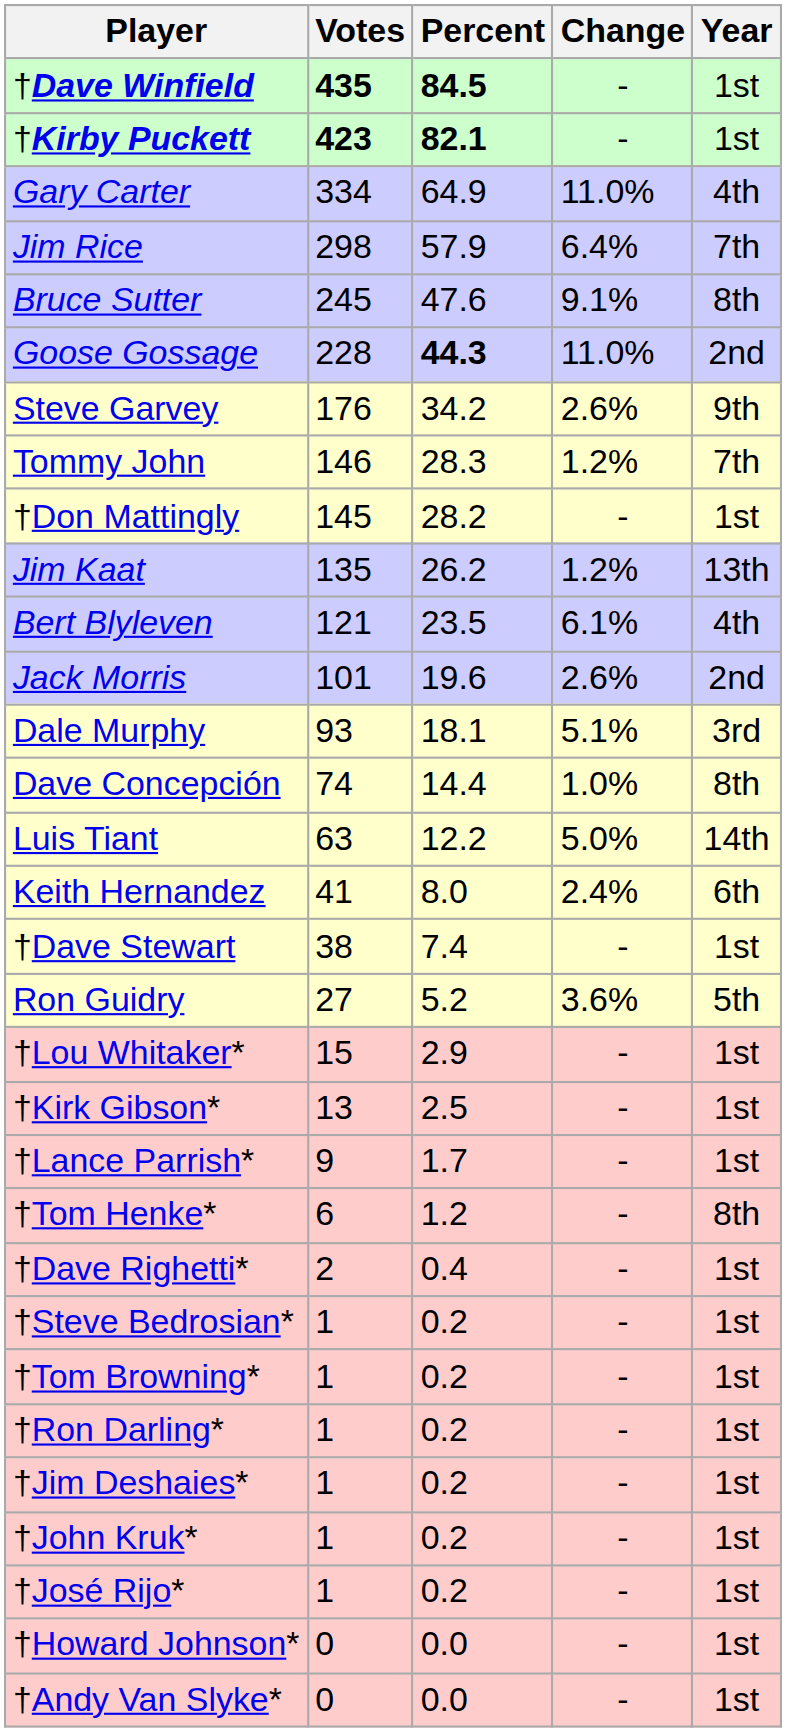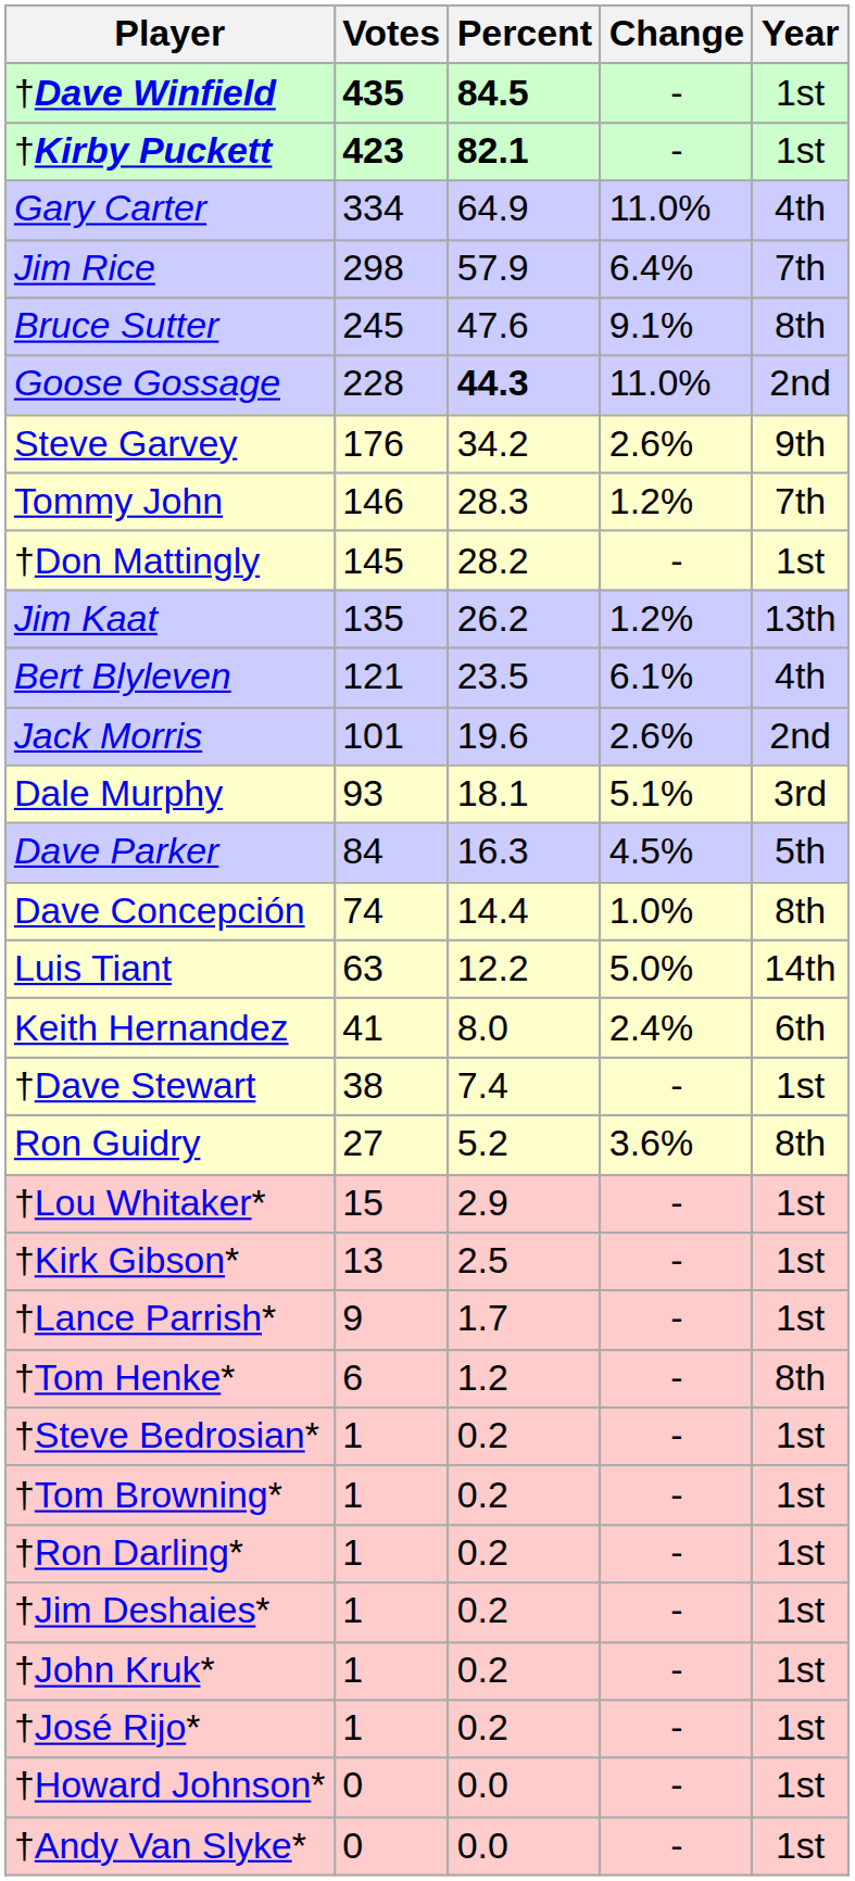+ row: Dave Parker | 84 | 16.3 | 4.5% | 5th
Ron Guidry | Year: 5th -> 8th
- row: †Dave Righetti* | 2 | 0.4 | - | 1st
